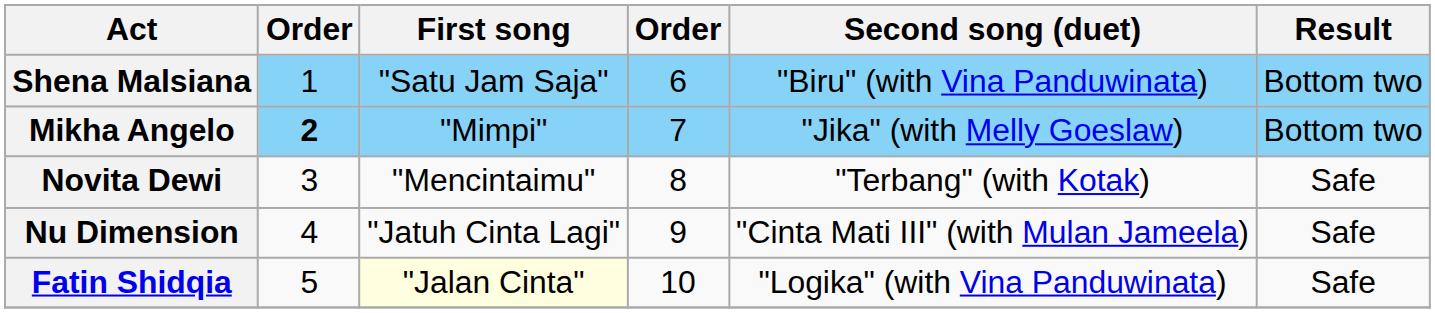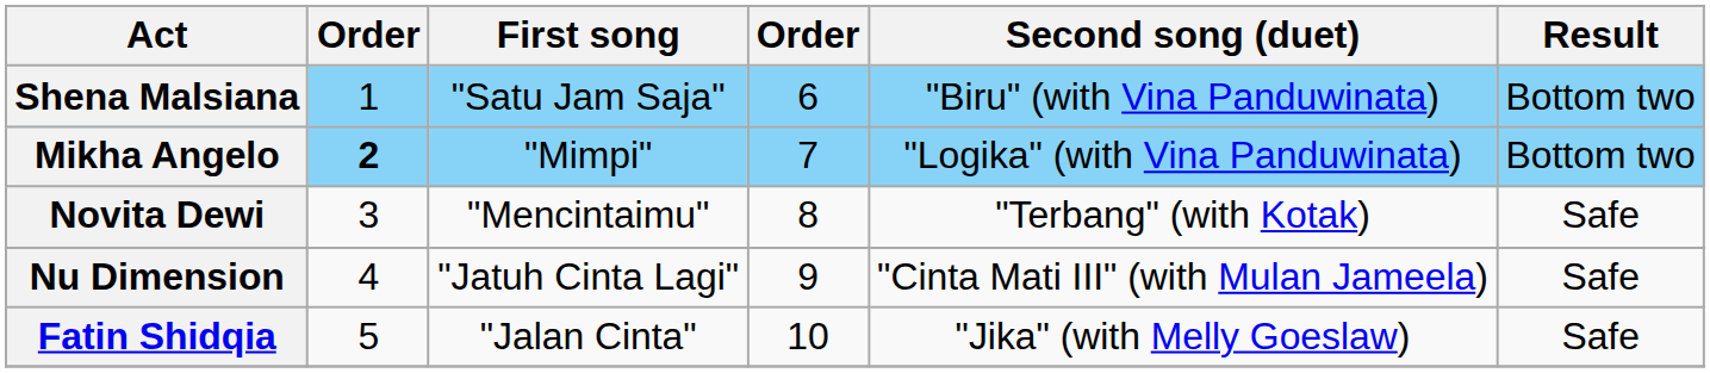Mikha Angelo | Second song (duet): "Jika" (with Melly Goeslaw) -> "Logika" (with Vina Panduwinata)
Fatin Shidqia | First song: lightyellow background -> no background
Fatin Shidqia | Second song (duet): "Logika" (with Vina Panduwinata) -> "Jika" (with Melly Goeslaw)
